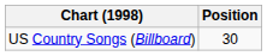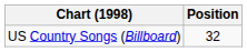US Country Songs (Billboard) | Position: 30 -> 32
